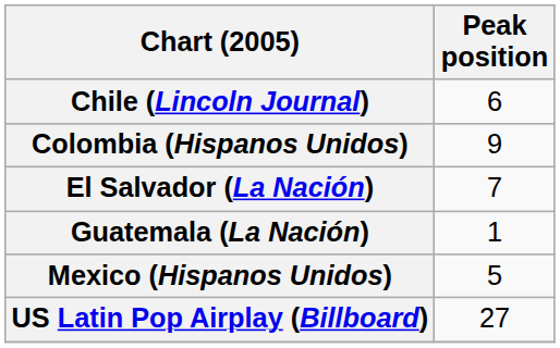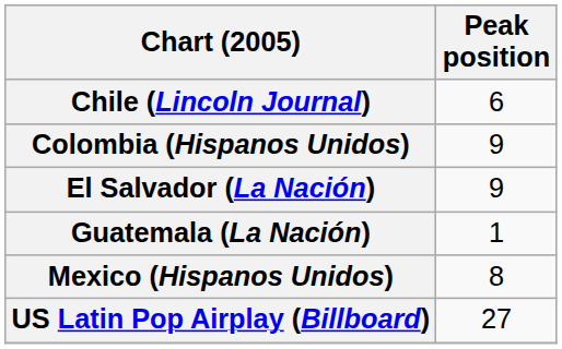El Salvador (La Nación) | Peak position: 7 -> 9
Mexico (Hispanos Unidos) | Peak position: 5 -> 8
